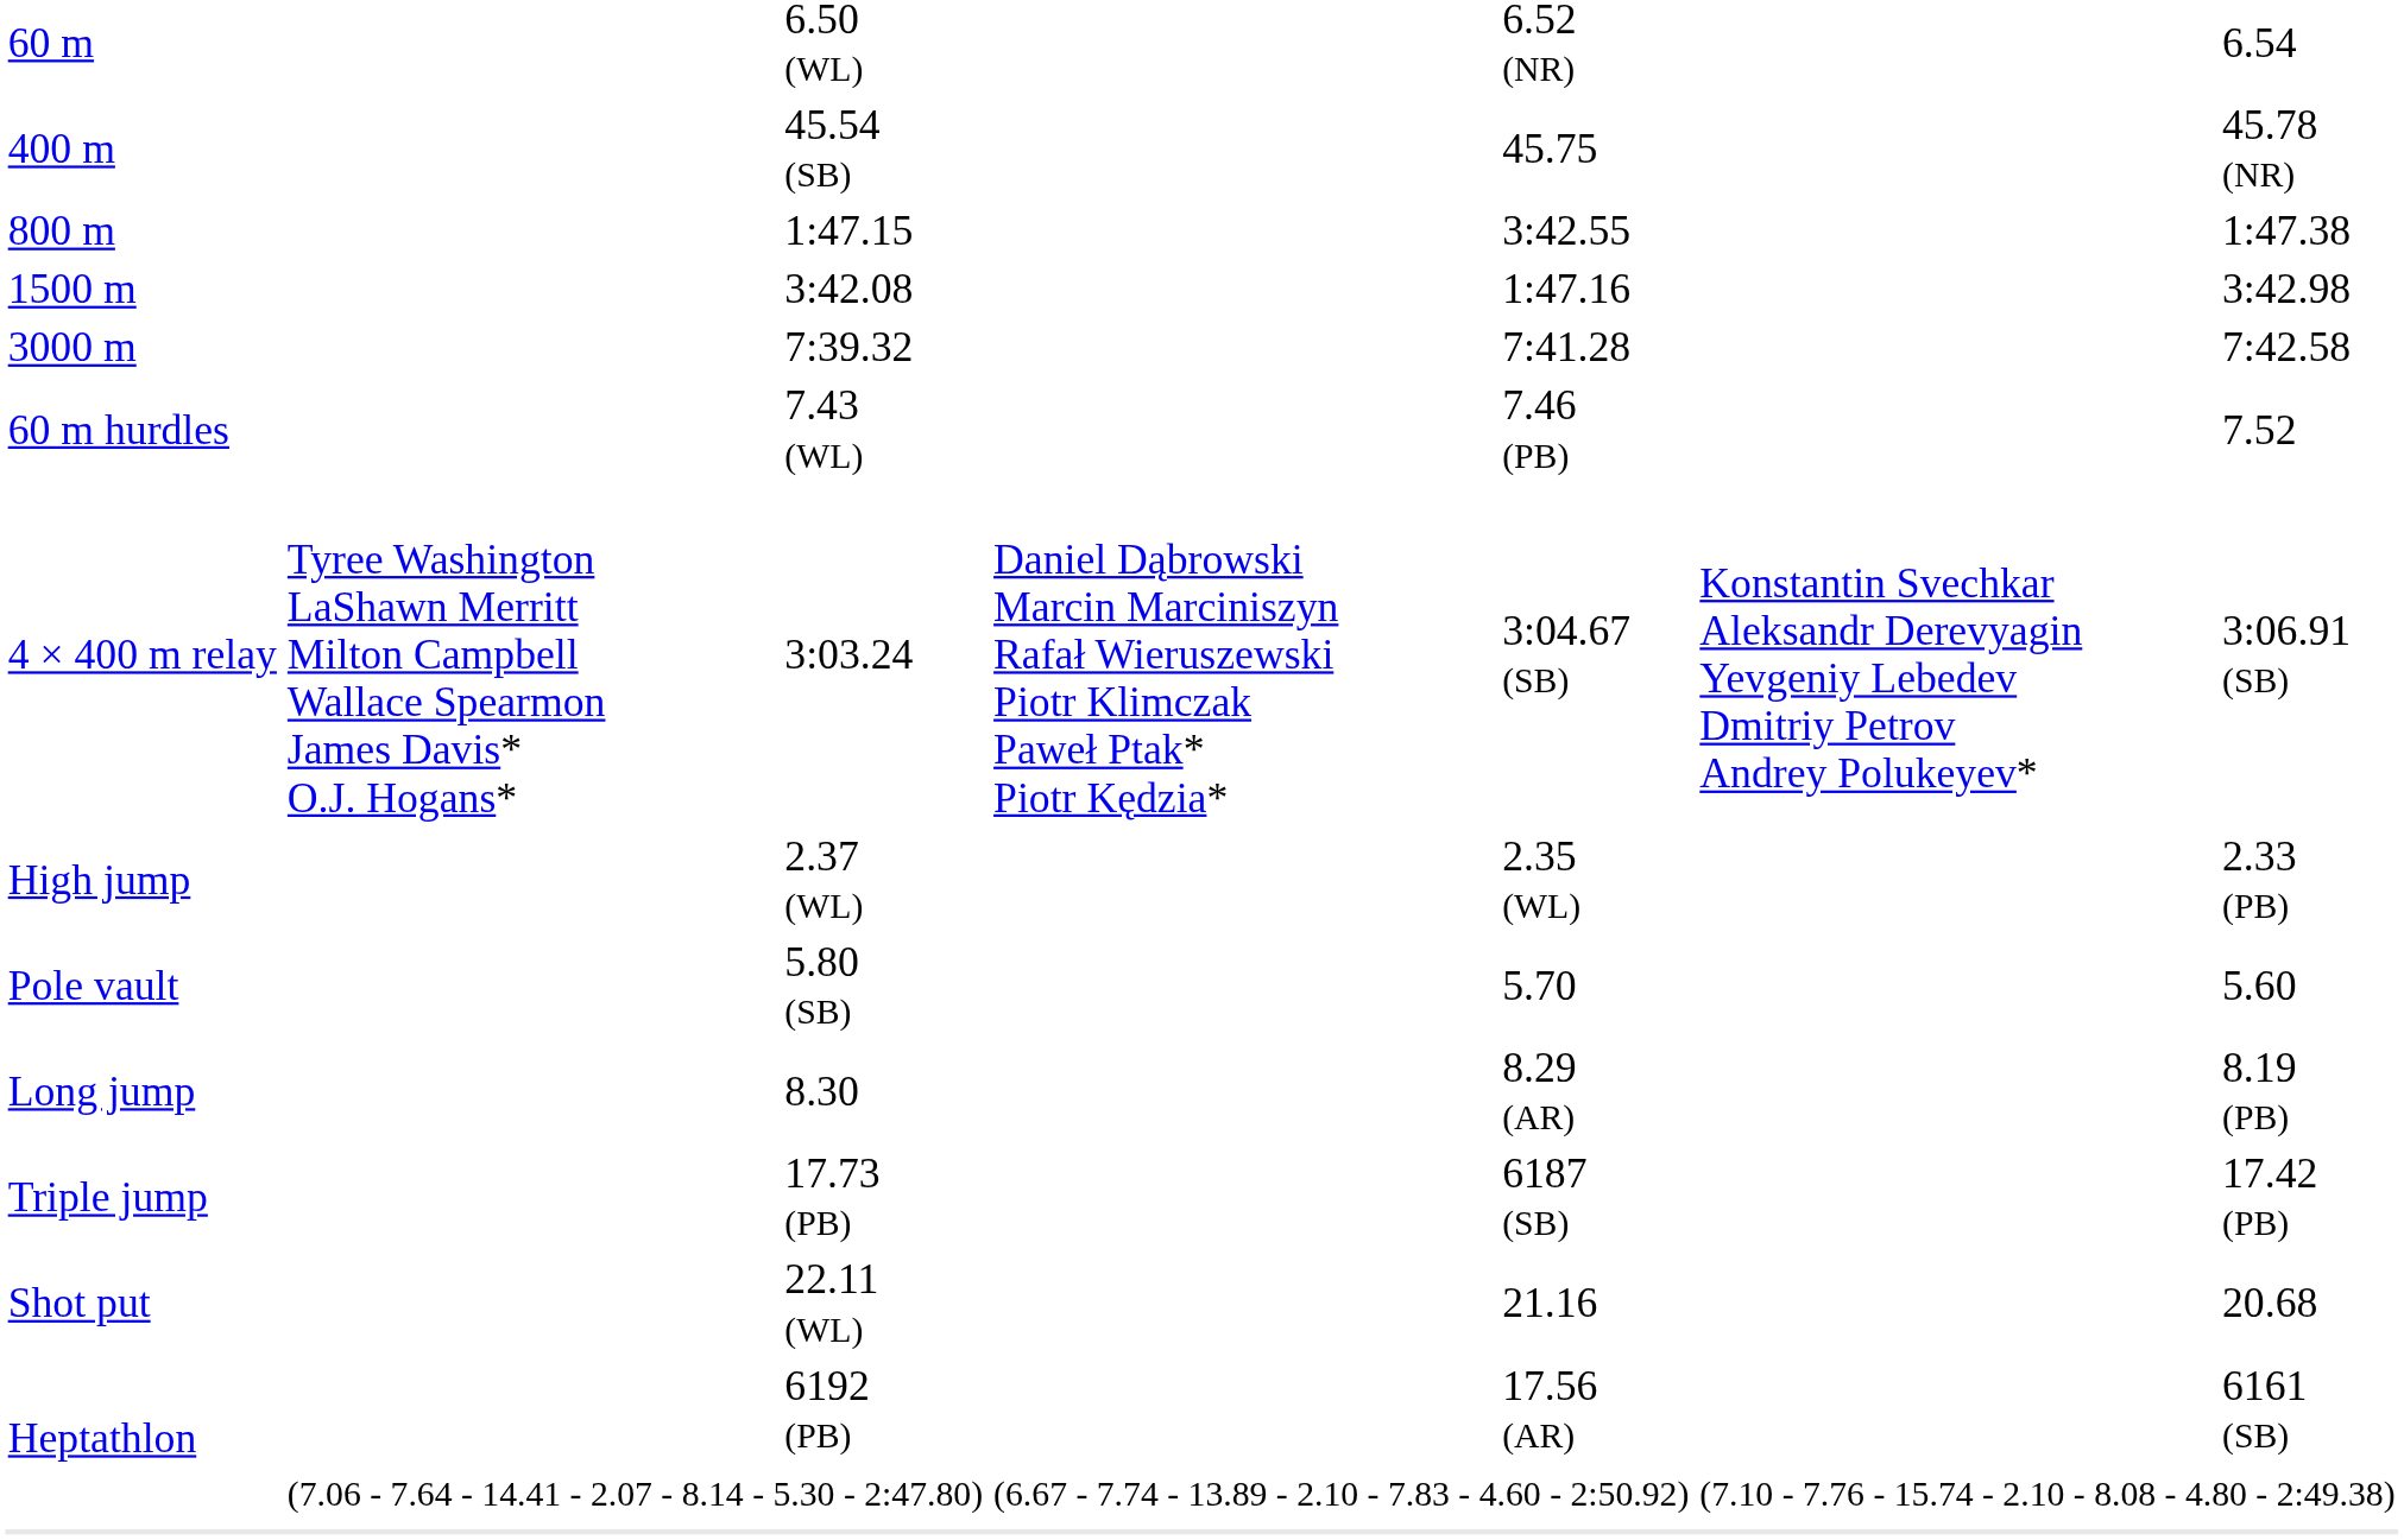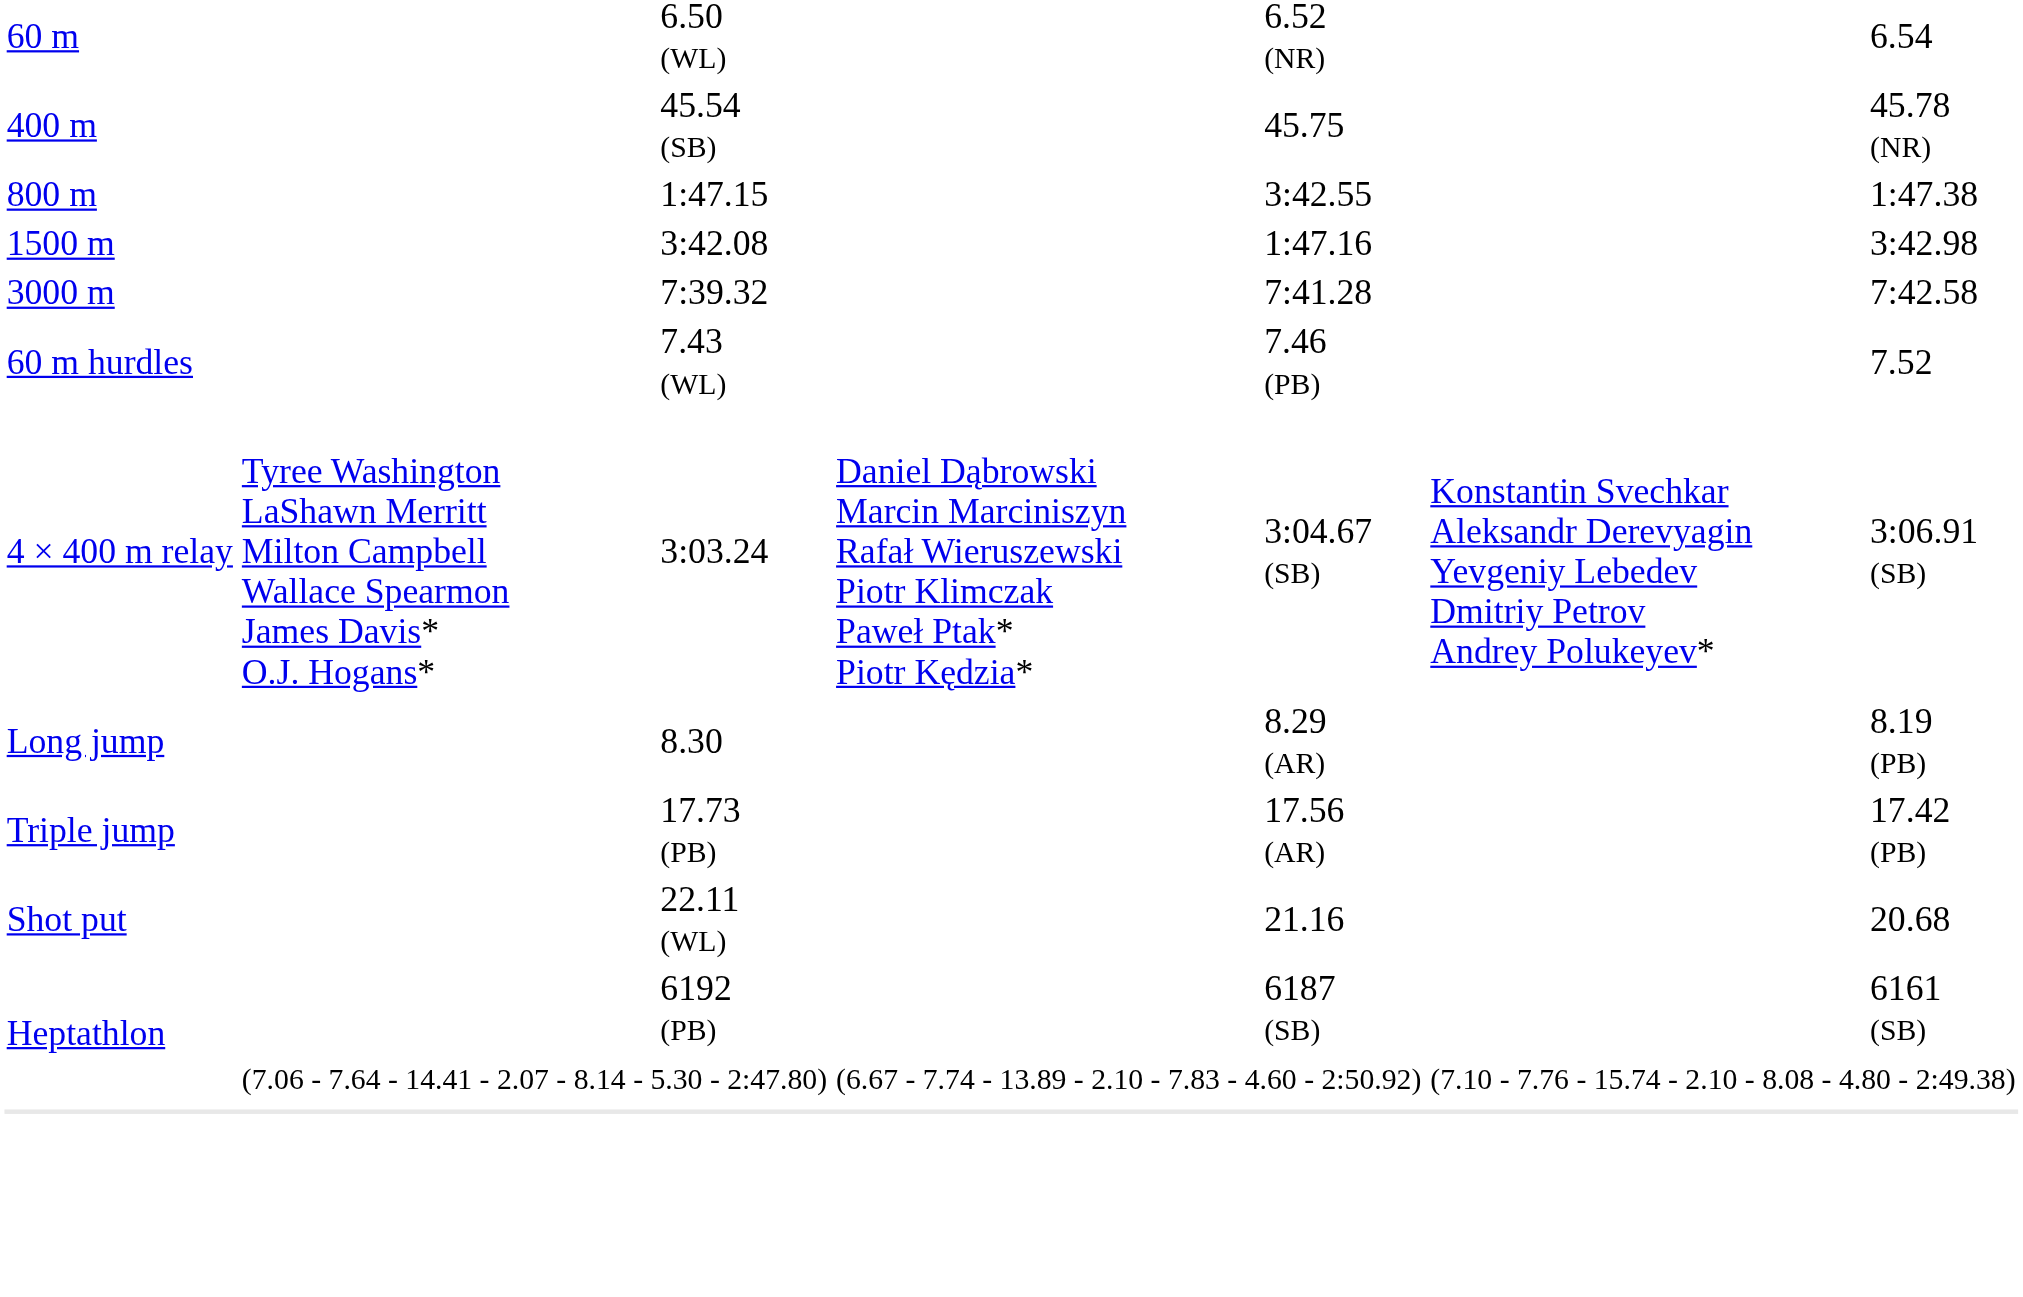- row: High jump | 2.37 (WL) | 2.35 (WL) | 2.33 (PB)
- row: Pole vault | 5.80 (SB) | 5.70 | 5.60
17.73 (PB) | column 5: 6187 (SB) -> 17.56 (AR)
6192 (PB) | column 5: 17.56 (AR) -> 6187 (SB)
